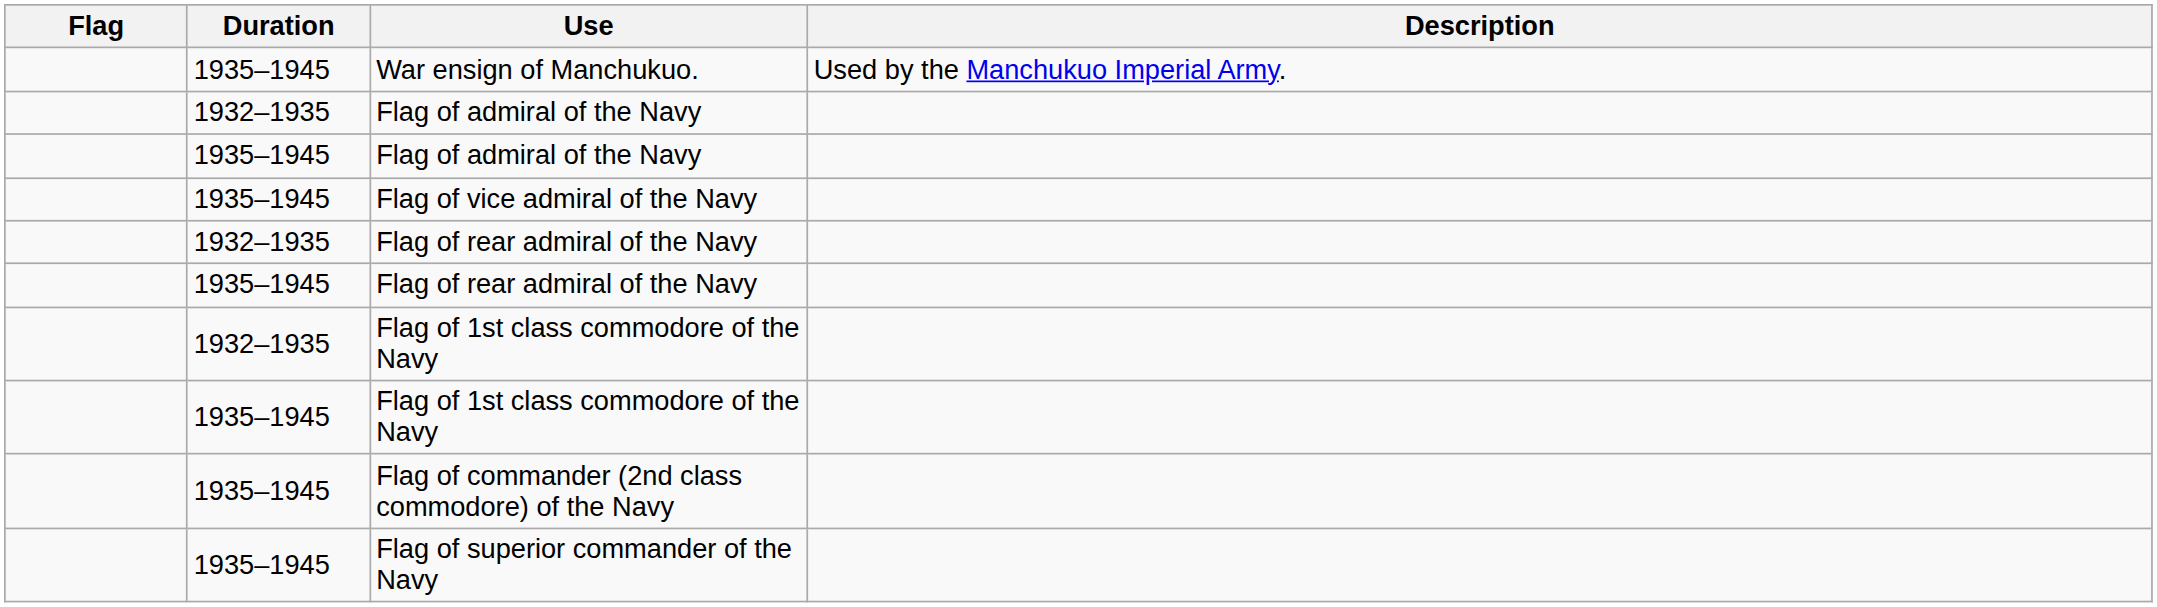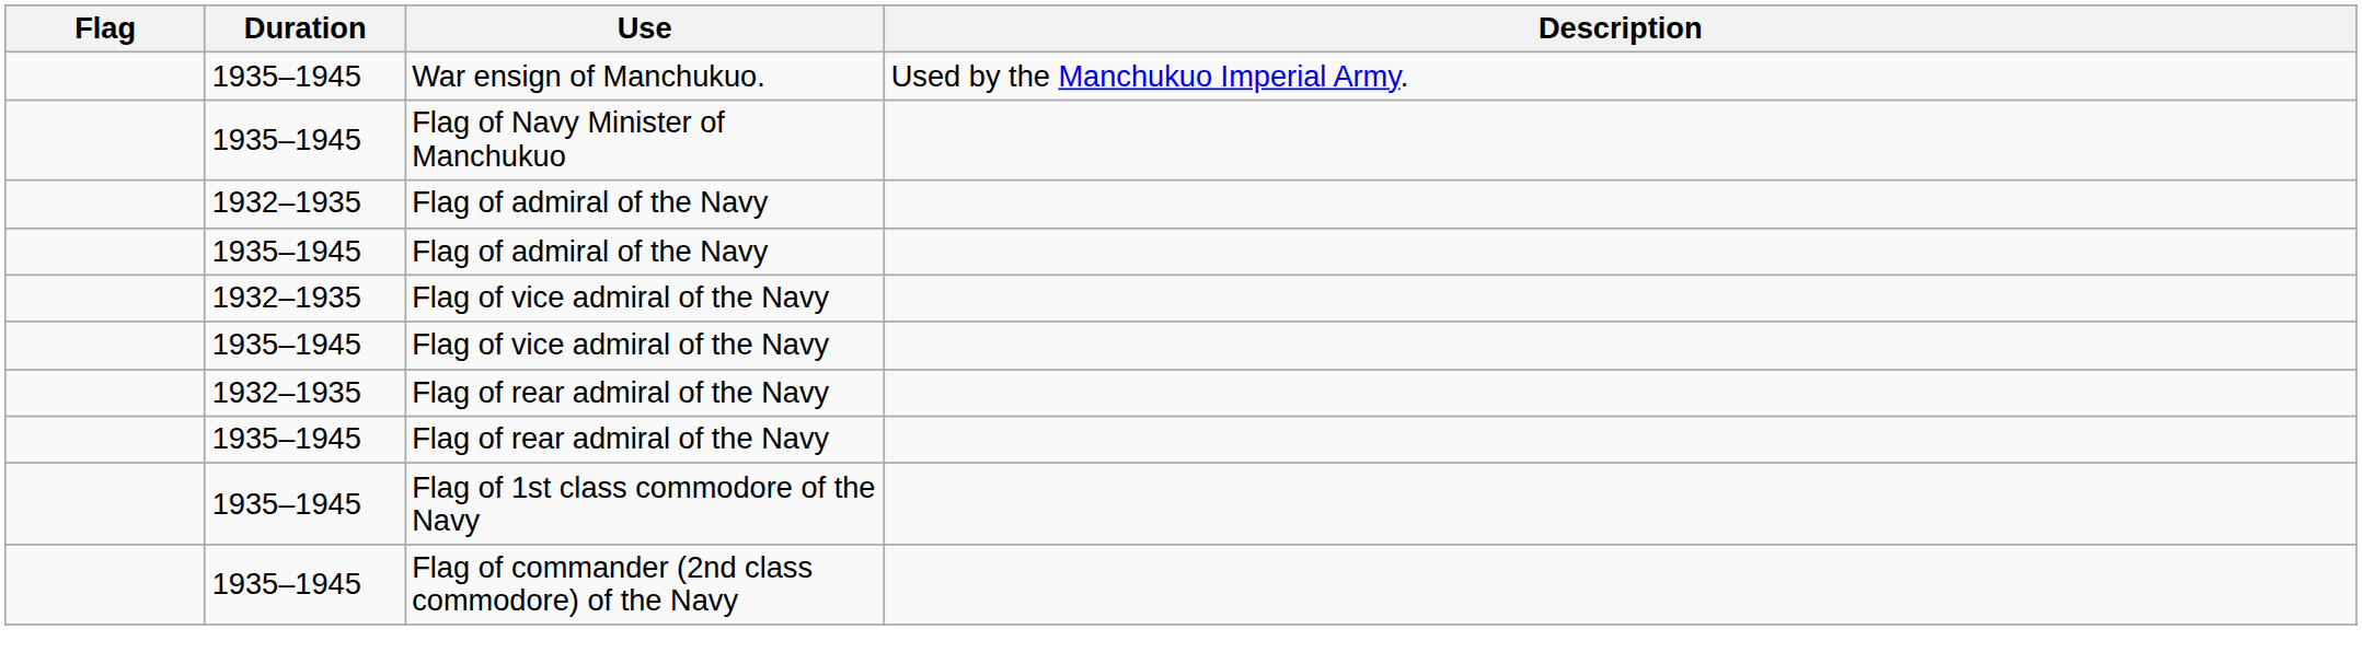+ row: 1935–1945 | Flag of Navy Minister of Manchukuo
+ row: 1932–1935 | Flag of vice admiral of the Navy
- row: 1932–1935 | Flag of 1st class commodore of the Navy
- row: 1935–1945 | Flag of superior commander of the Navy
